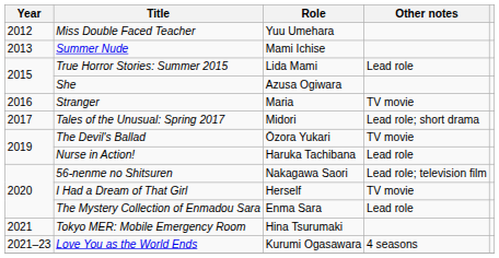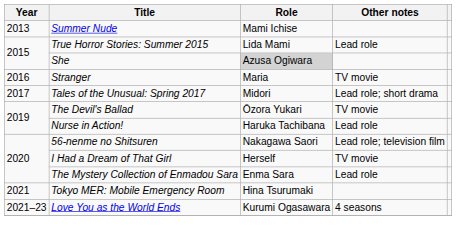- row: 2012 | Miss Double Faced Teacher | Yuu Umehara
She | Role: no background -> lightgrey background
